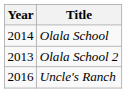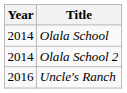Olala School 2 | Year: 2013 -> 2014
